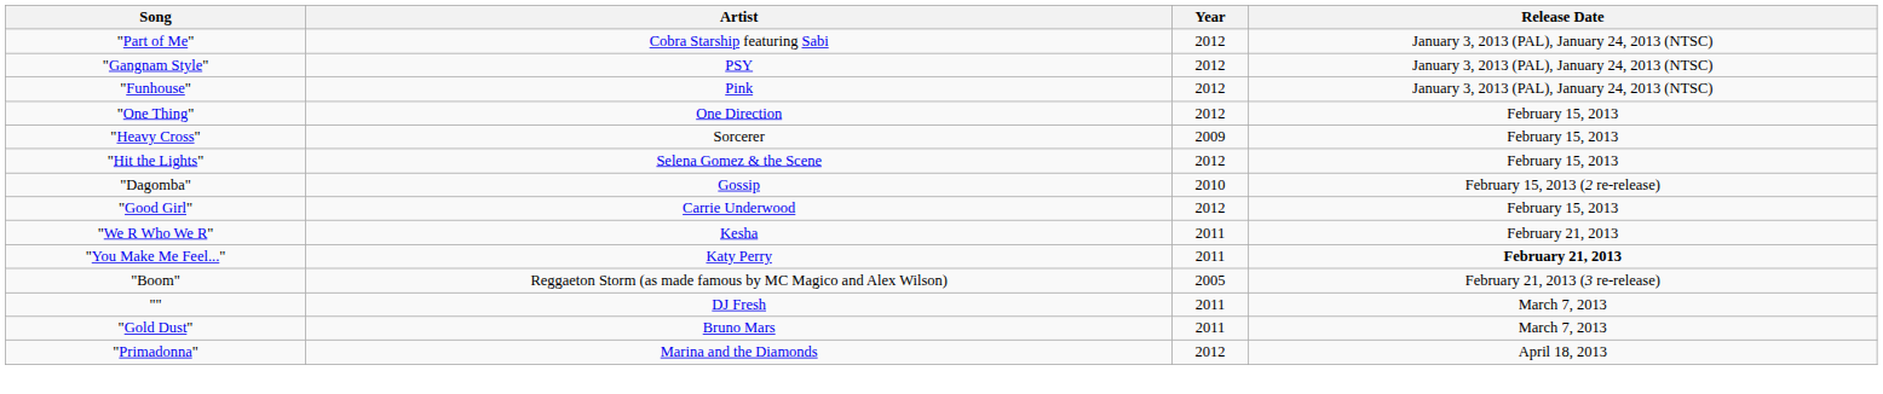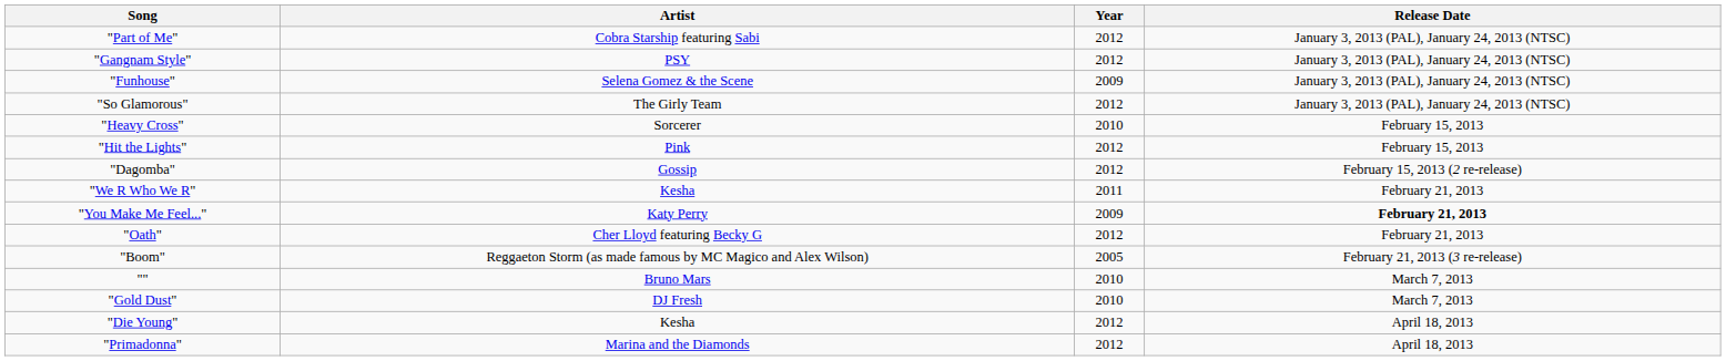"Funhouse" | Artist: Pink -> Selena Gomez & the Scene
"Funhouse" | Year: 2012 -> 2009
+ row: "So Glamorous" | The Girly Team | 2012 | January 3, 2013 (PAL), January 24, 2013 (NTSC)
- row: "One Thing" | One Direction | 2012 | February 15, 2013
"Heavy Cross" | Year: 2009 -> 2010
"Hit the Lights" | Artist: Selena Gomez & the Scene -> Pink
"Dagomba" | Year: 2010 -> 2012
- row: "Good Girl" | Carrie Underwood | 2012 | February 15, 2013
"You Make Me Feel..." | Year: 2011 -> 2009
+ row: "Oath" | Cher Lloyd featuring Becky G | 2012 | February 21, 2013
"" | Artist: DJ Fresh -> Bruno Mars
"" | Year: 2011 -> 2010
"Gold Dust" | Artist: Bruno Mars -> DJ Fresh
"Gold Dust" | Year: 2011 -> 2010
+ row: "Die Young" | Kesha | 2012 | April 18, 2013
